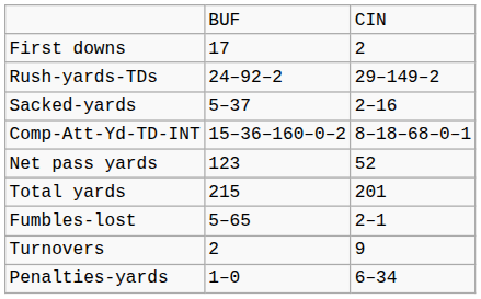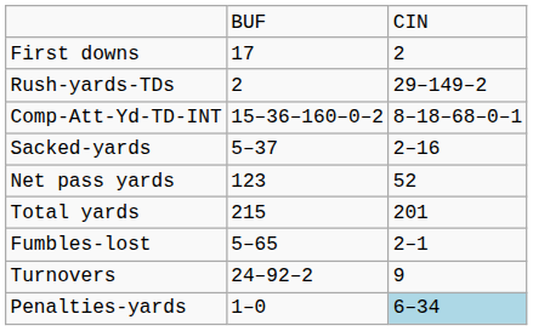Rush-yards-TDs | column 2: 24–92–2 -> 2
rows swapped: Comp-Att-Yd-TD-INT <-> Sacked-yards
Turnovers | column 2: 2 -> 24–92–2
Penalties-yards | column 3: no background -> lightblue background
